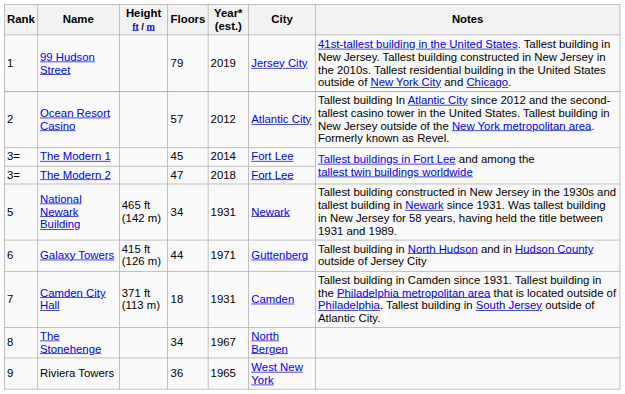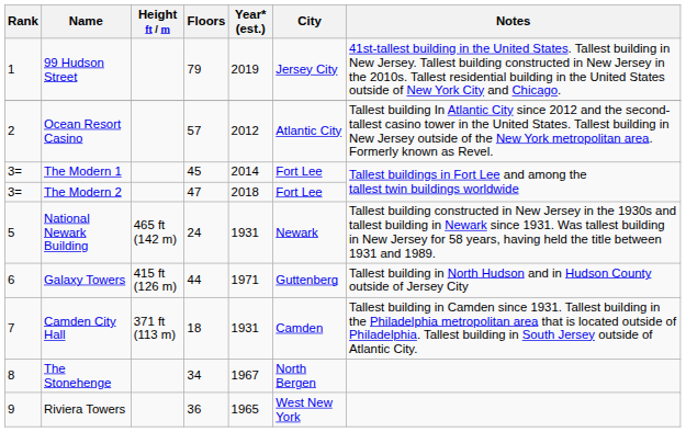National Newark Building | Floors: 34 -> 24
